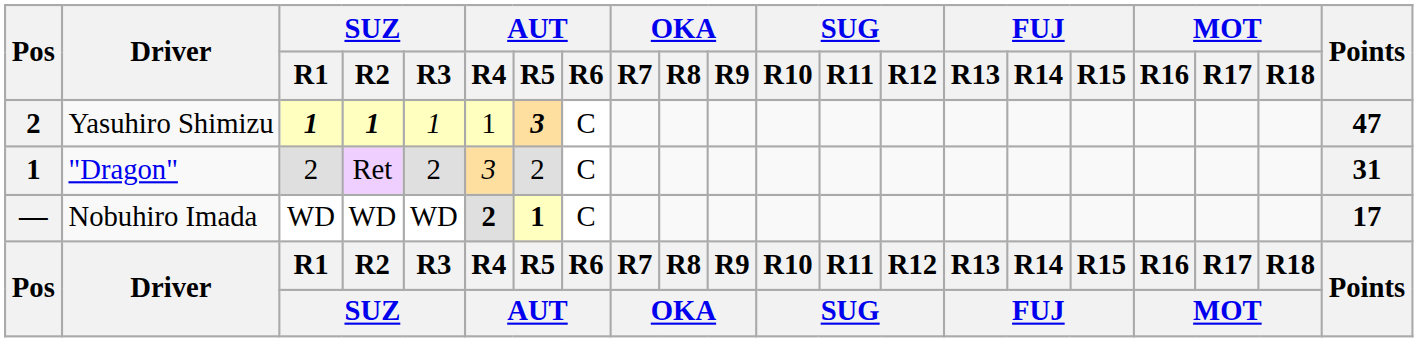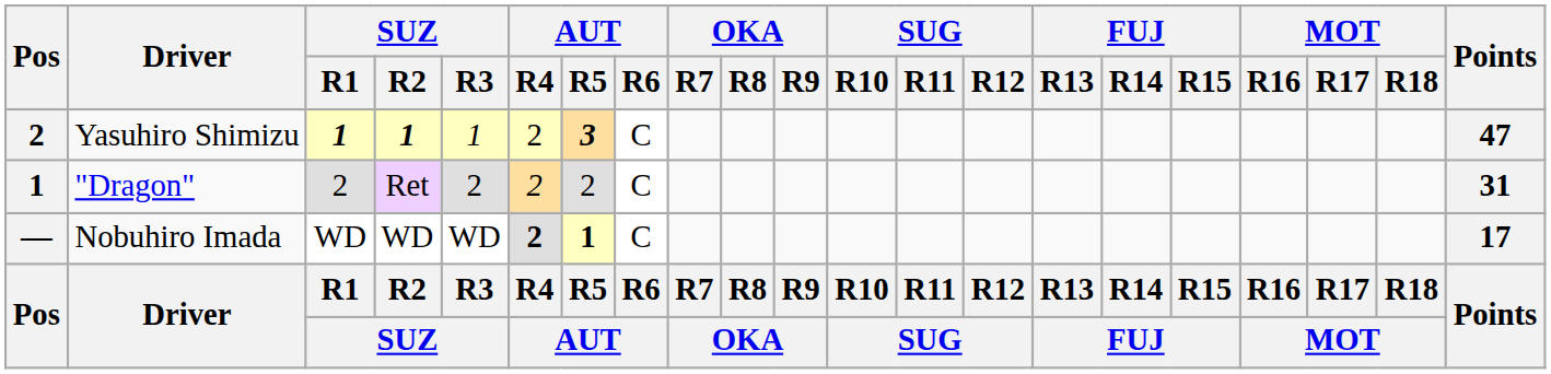Yasuhiro Shimizu | AUT / R4: 1 -> 2
"Dragon" | AUT / R4: 3 -> 2
